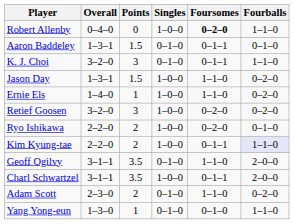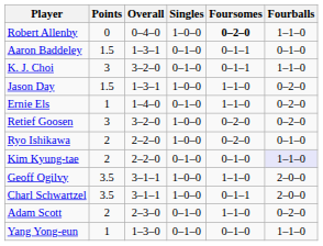columns swapped: Points <-> Overall
Ernie Els | Singles: 1–0–0 -> 0–1–0
Kim Kyung-tae | Singles: 1–0–0 -> 0–1–0
Kim Kyung-tae | Foursomes: 0–1–1 -> 0–1–0
Geoff Ogilvy | Singles: 0–1–0 -> 1–0–0
